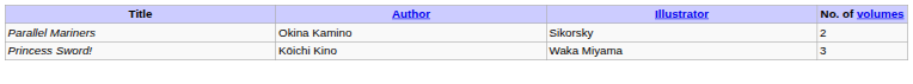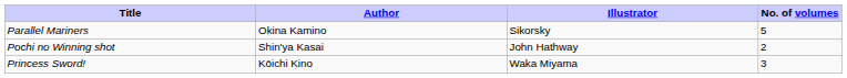Parallel Mariners | No. of volumes: 2 -> 5
+ row: Pochi no Winning shot | Shin'ya Kasai | John Hathway | 2
